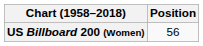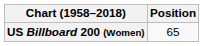US Billboard 200 (Women) | Position: 56 -> 65
